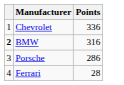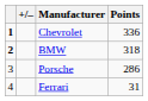+ column: +/–
Chevrolet | column 1: normal -> bold
BMW | Points: 316 -> 318
Ferrari | Points: 28 -> 31
